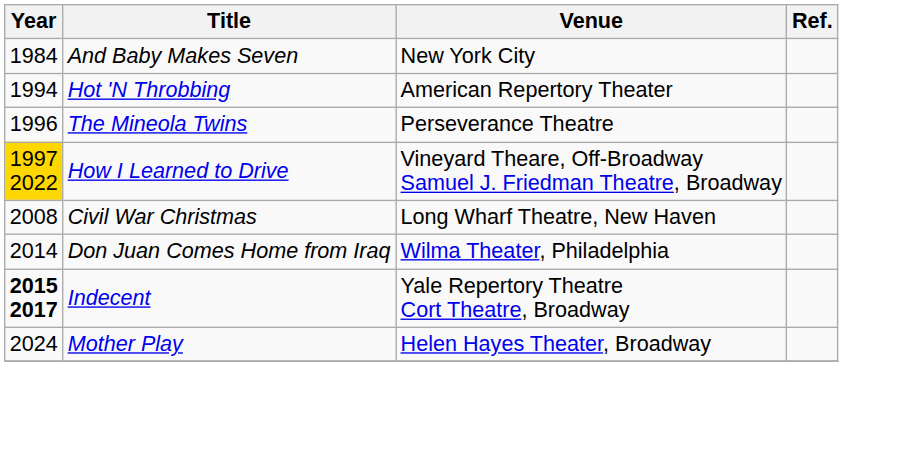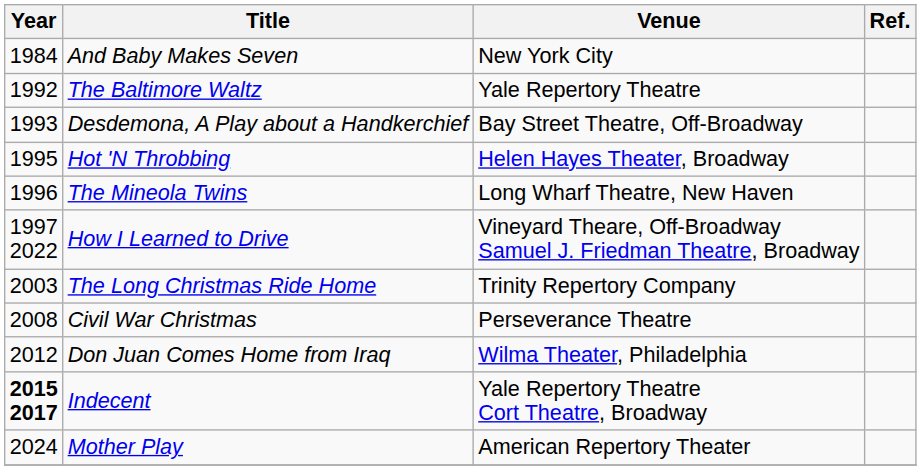+ row: 1992 | The Baltimore Waltz | Yale Repertory Theatre
+ row: 1993 | Desdemona, A Play about a Handkerchief | Bay Street Theatre, Off-Broadway
Hot 'N Throbbing | Year: 1994 -> 1995
Hot 'N Throbbing | Venue: American Repertory Theater -> Helen Hayes Theater, Broadway
The Mineola Twins | Venue: Perseverance Theatre -> Long Wharf Theatre, New Haven
How I Learned to Drive | Year: gold background -> no background
+ row: 2003 | The Long Christmas Ride Home | Trinity Repertory Company
Civil War Christmas | Venue: Long Wharf Theatre, New Haven -> Perseverance Theatre
Don Juan Comes Home from Iraq | Year: 2014 -> 2012
Mother Play | Venue: Helen Hayes Theater, Broadway -> American Repertory Theater
